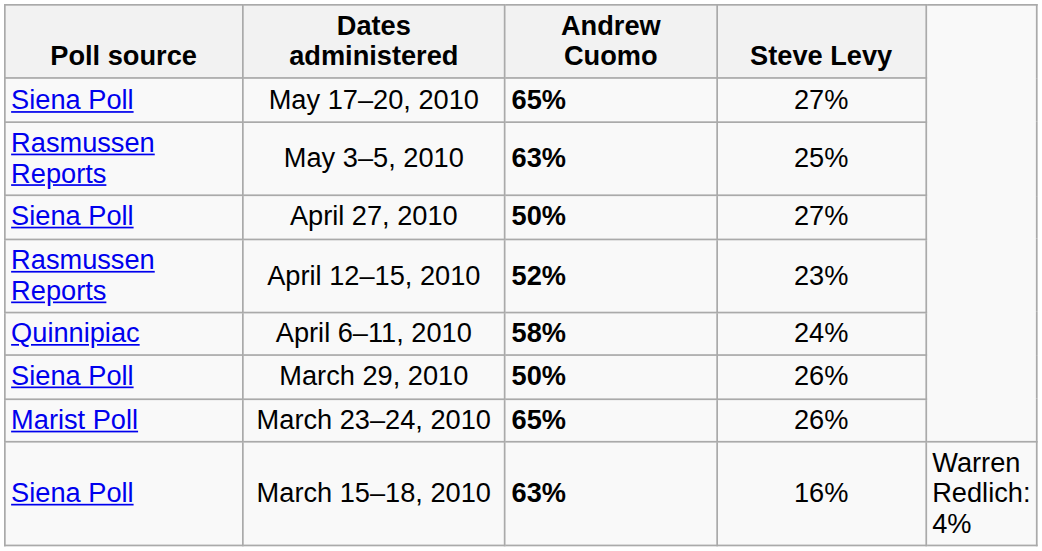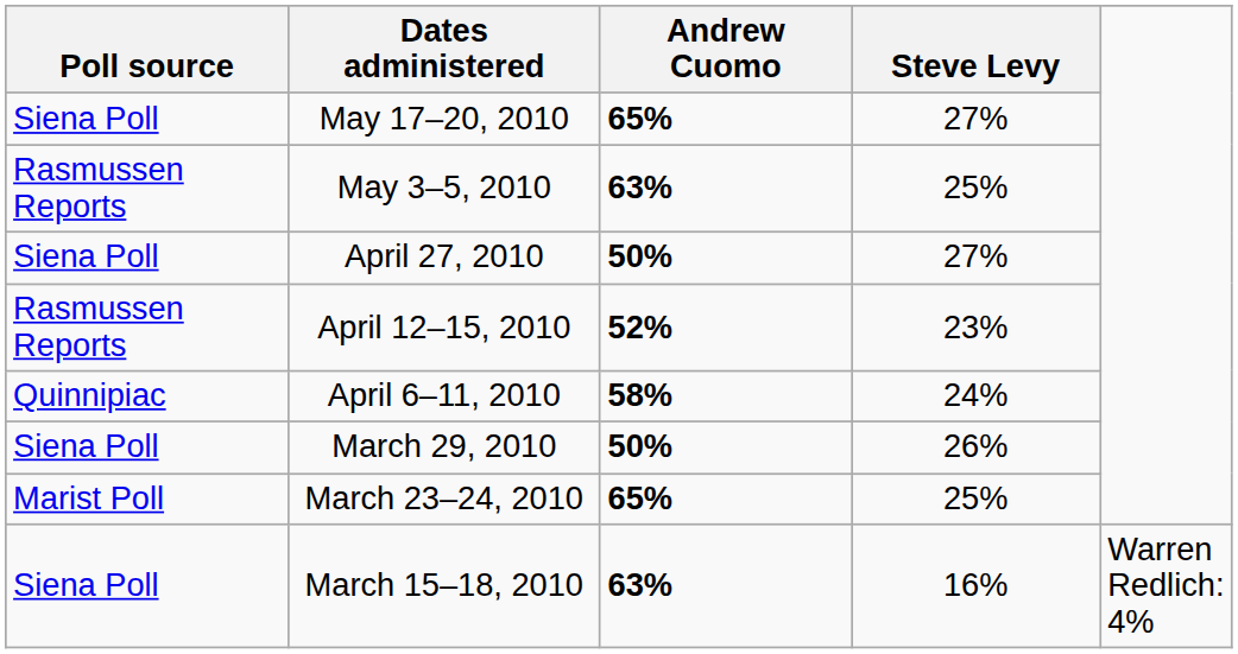March 23–24, 2010 | Steve Levy: 26% -> 25%
